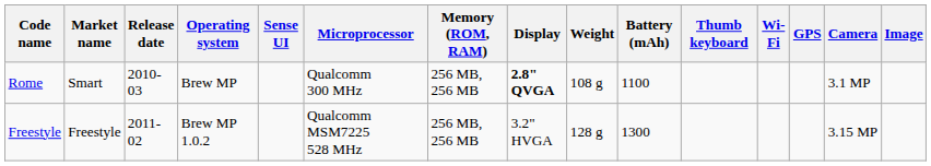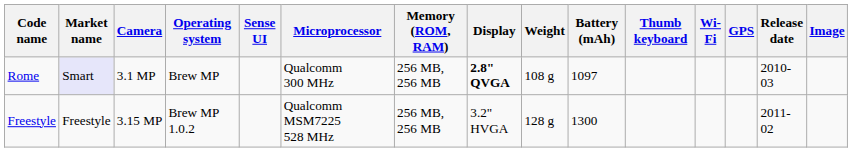columns swapped: Release date <-> Camera
Rome | Market name: no background -> lavender background
Rome | Battery (mAh): 1100 -> 1097
